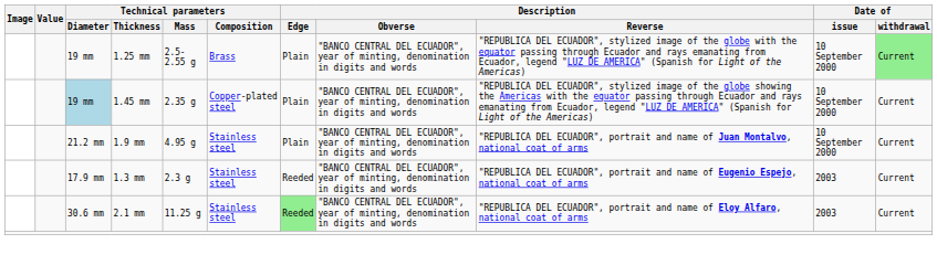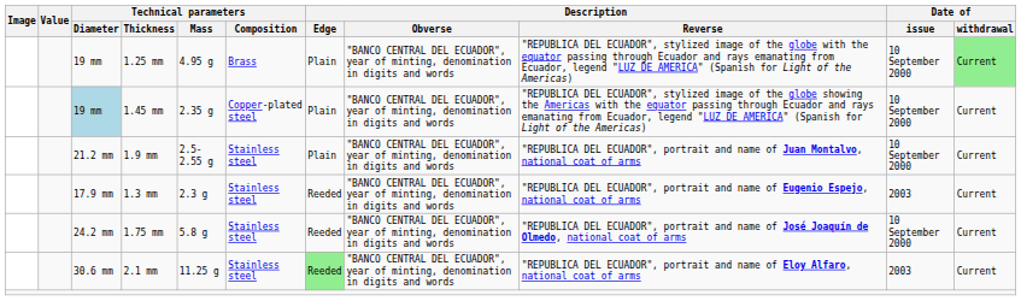1.25 mm | Technical parameters / Mass: 2.5-2.55 g -> 4.95 g
1.9 mm | Technical parameters / Mass: 4.95 g -> 2.5-2.55 g
+ row: 24.2 mm | 1.75 mm | 5.8 g | Stainless steel | Reeded | "BANCO CENTRAL DEL ECUADOR", year of minting, denomination in digits and words | "REPUBLICA DEL ECUADOR", portrait and name of José Joaquín de Olmedo, national coat of arms | 10 September 2000 | Current
